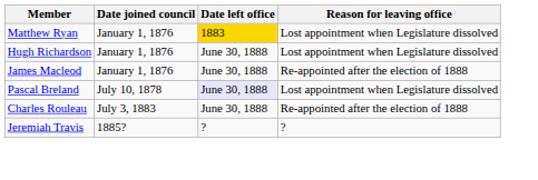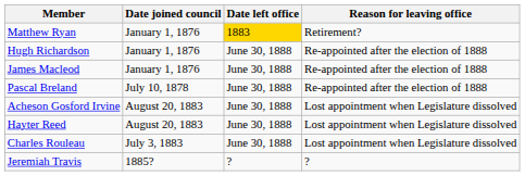Matthew Ryan | Reason for leaving office: Lost appointment when Legislature dissolved -> Retirement?
Hugh Richardson | Reason for leaving office: Lost appointment when Legislature dissolved -> Re-appointed after the election of 1888
Pascal Breland | Date left office: lavender background -> no background
Pascal Breland | Reason for leaving office: Lost appointment when Legislature dissolved -> Re-appointed after the election of 1888
+ row: Acheson Gosford Irvine | August 20, 1883 | June 30, 1888 | Lost appointment when Legislature dissolved
+ row: Hayter Reed | August 20, 1883 | June 30, 1888 | Lost appointment when Legislature dissolved
Charles Rouleau | Reason for leaving office: Re-appointed after the election of 1888 -> Lost appointment when Legislature dissolved
